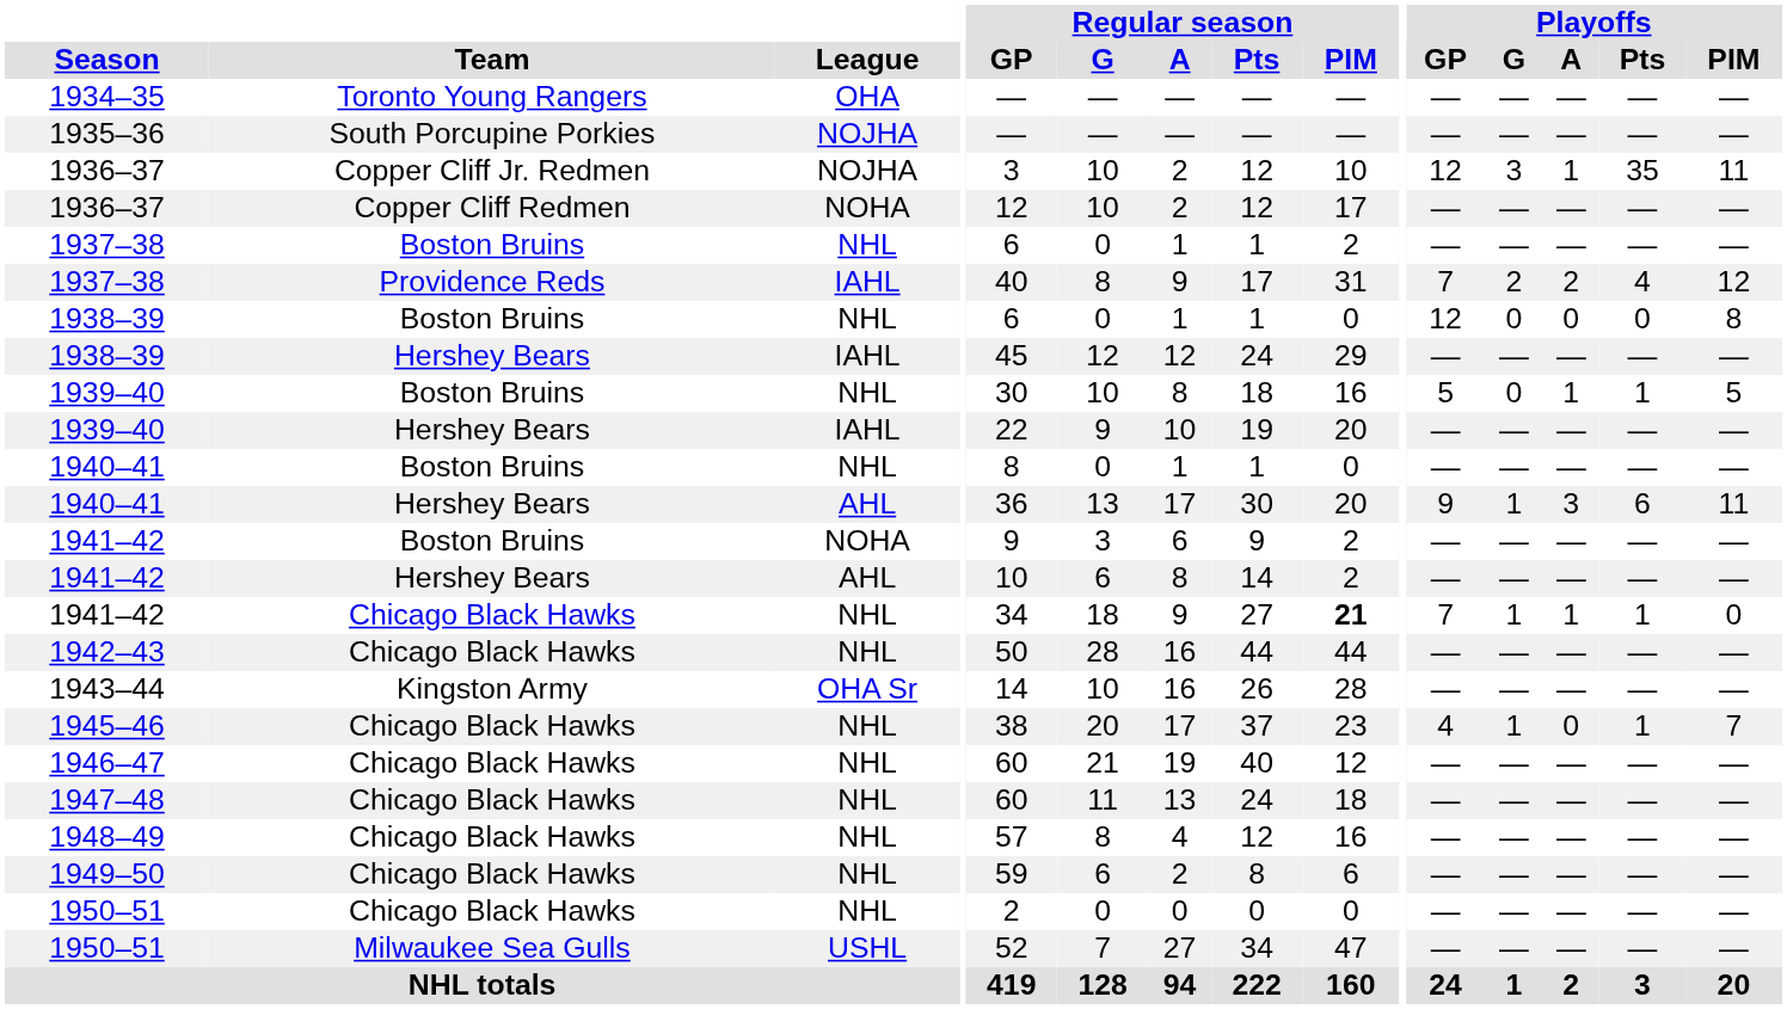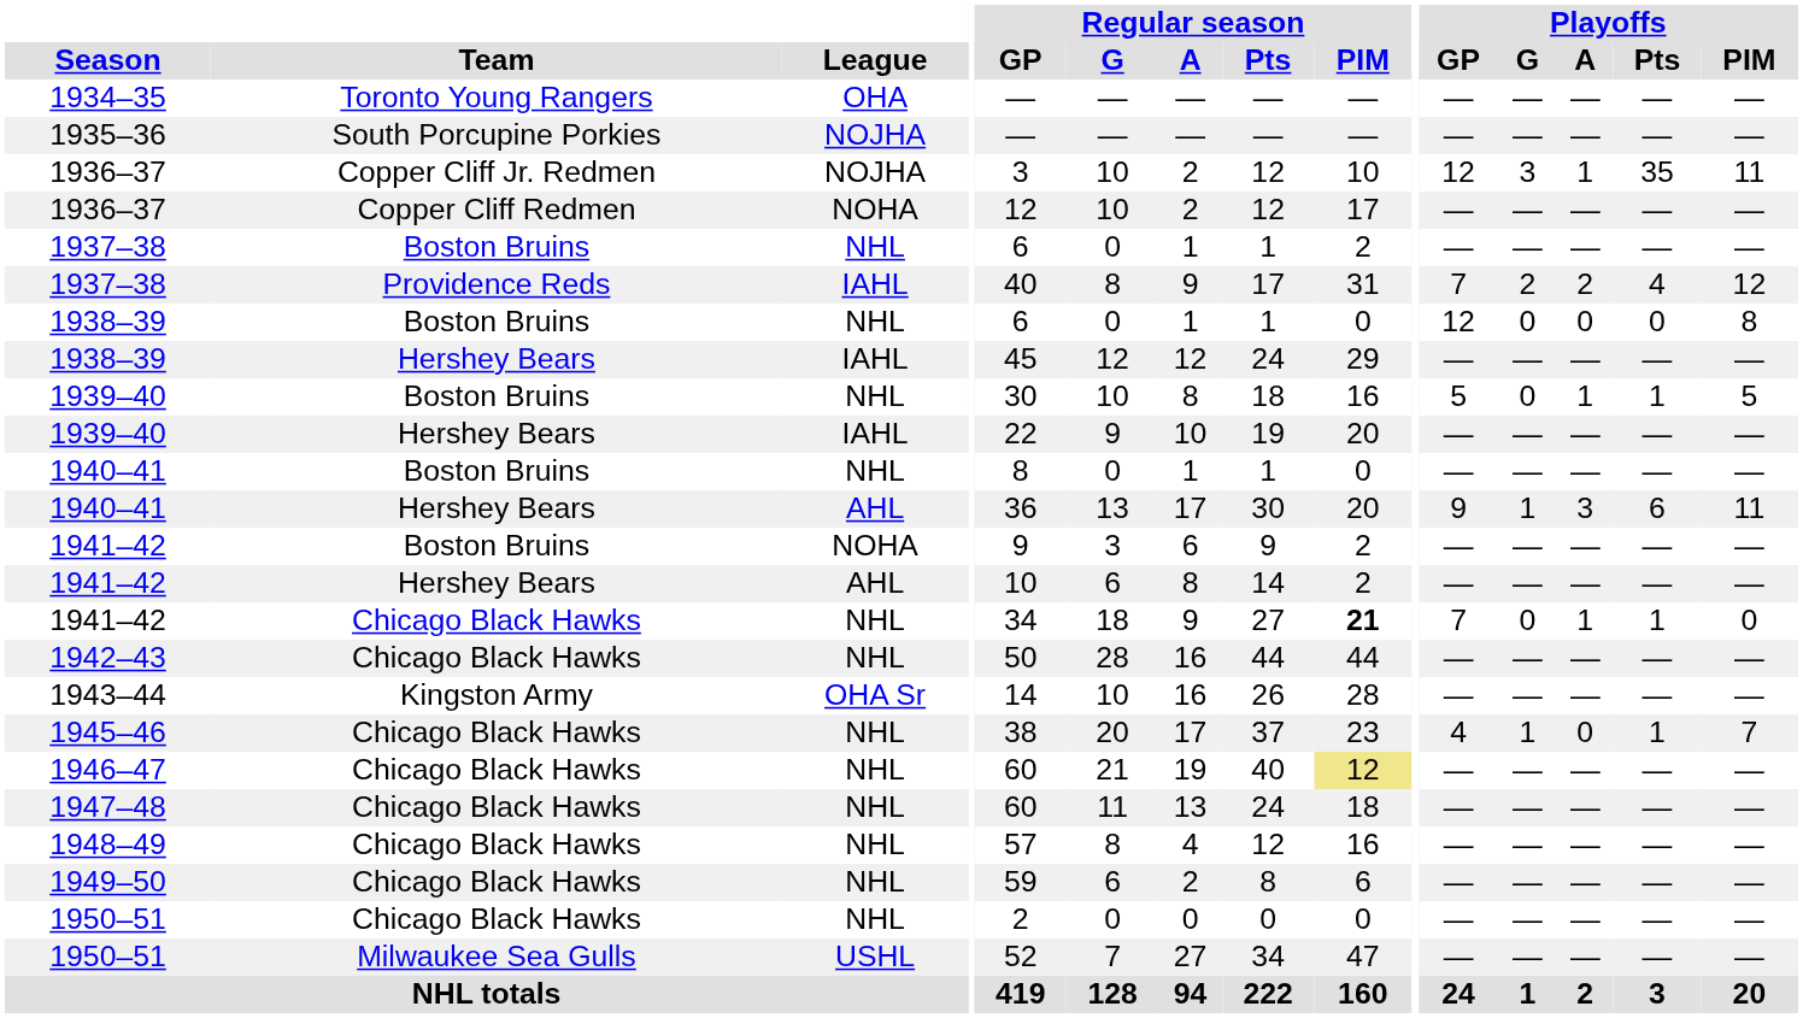1941–42 / Chicago Black Hawks | Playoffs / G: 1 -> 0
1946–47 | Regular season / PIM: no background -> khaki background
